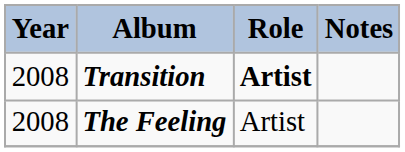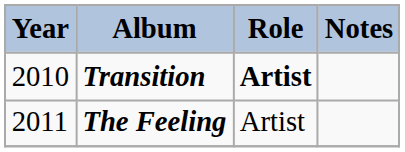Transition | Year: 2008 -> 2010
The Feeling | Year: 2008 -> 2011
